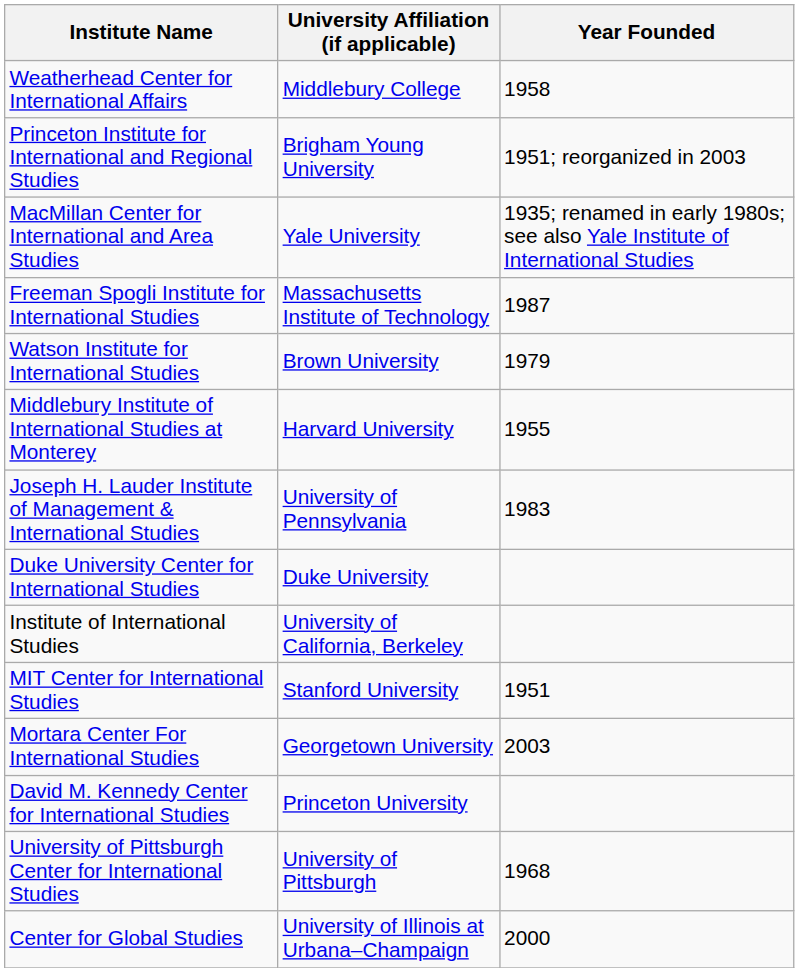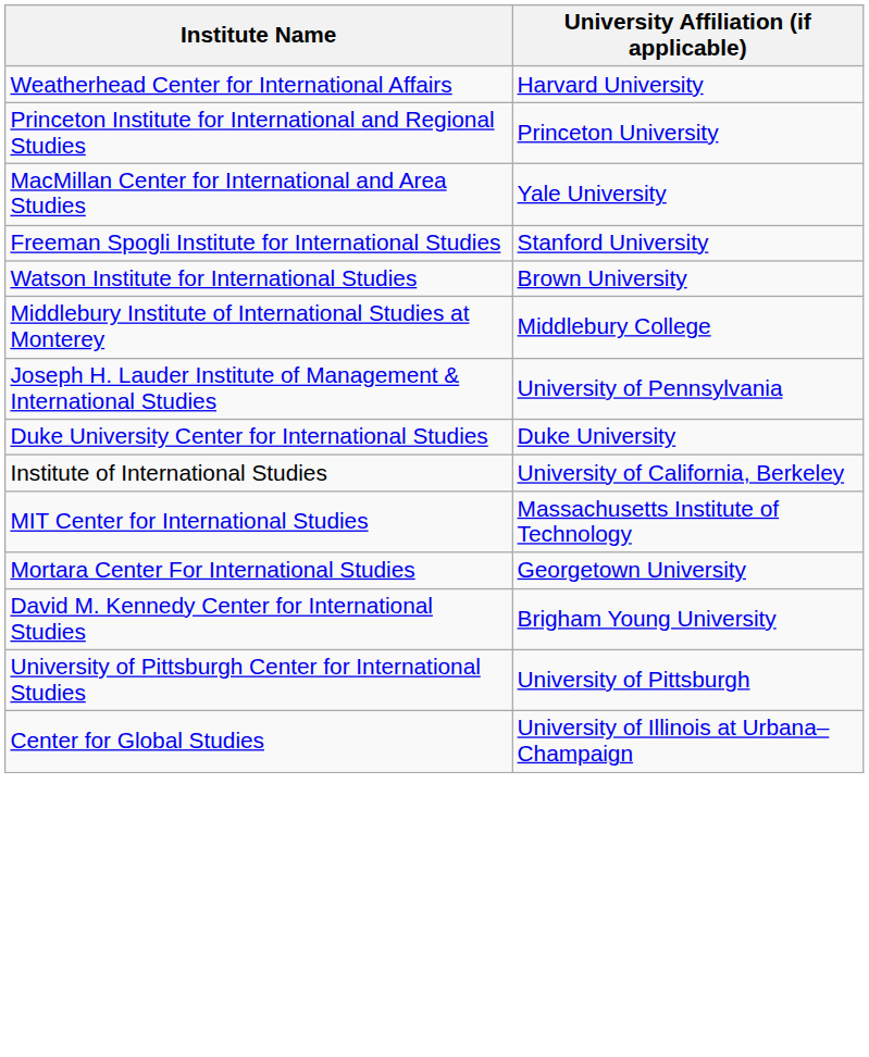- column: Year Founded | 1958 | 1951; reorganized in 2003 | 1935; renamed in early 1980s; see also Yale Institute of International Studies | 1987 | 1979 | 1955 | 1983 | 1951 | 2003 | 1968 | 2000
Weatherhead Center for International Affairs | University Affiliation (if applicable): Middlebury College -> Harvard University
Princeton Institute for International and Regional Studies | University Affiliation (if applicable): Brigham Young University -> Princeton University
Freeman Spogli Institute for International Studies | University Affiliation (if applicable): Massachusetts Institute of Technology -> Stanford University
Middlebury Institute of International Studies at Monterey | University Affiliation (if applicable): Harvard University -> Middlebury College
MIT Center for International Studies | University Affiliation (if applicable): Stanford University -> Massachusetts Institute of Technology
David M. Kennedy Center for International Studies | University Affiliation (if applicable): Princeton University -> Brigham Young University
